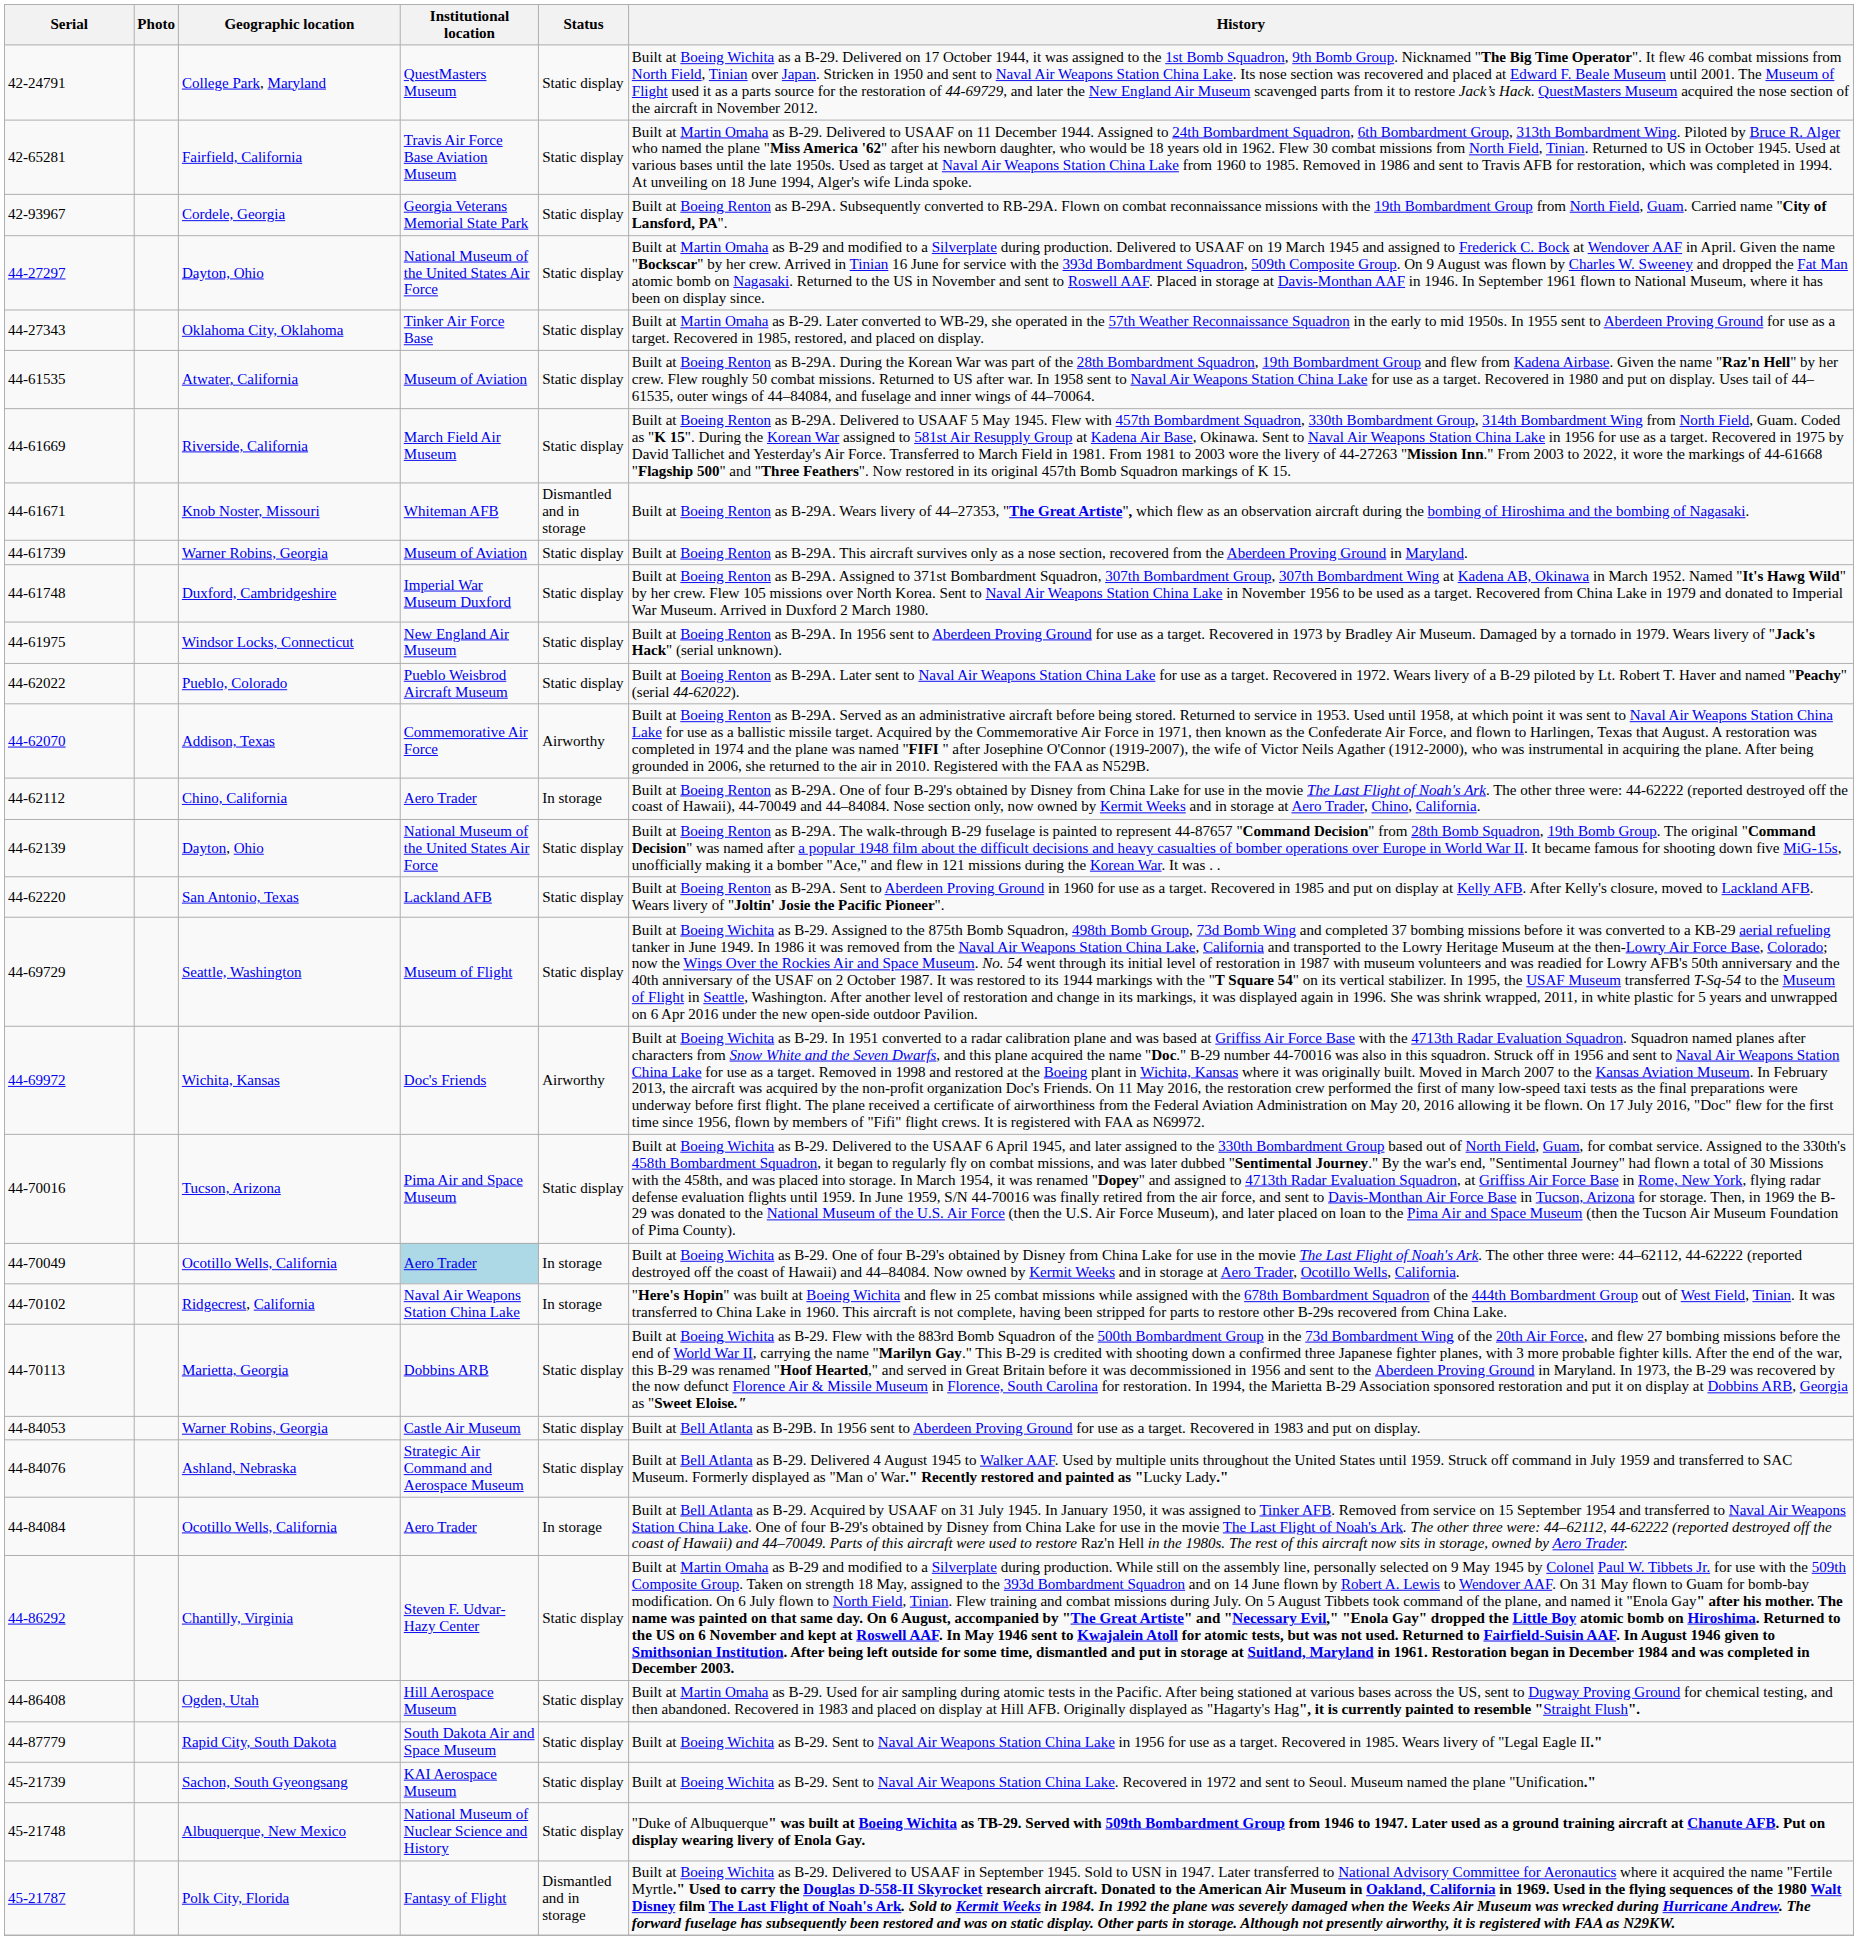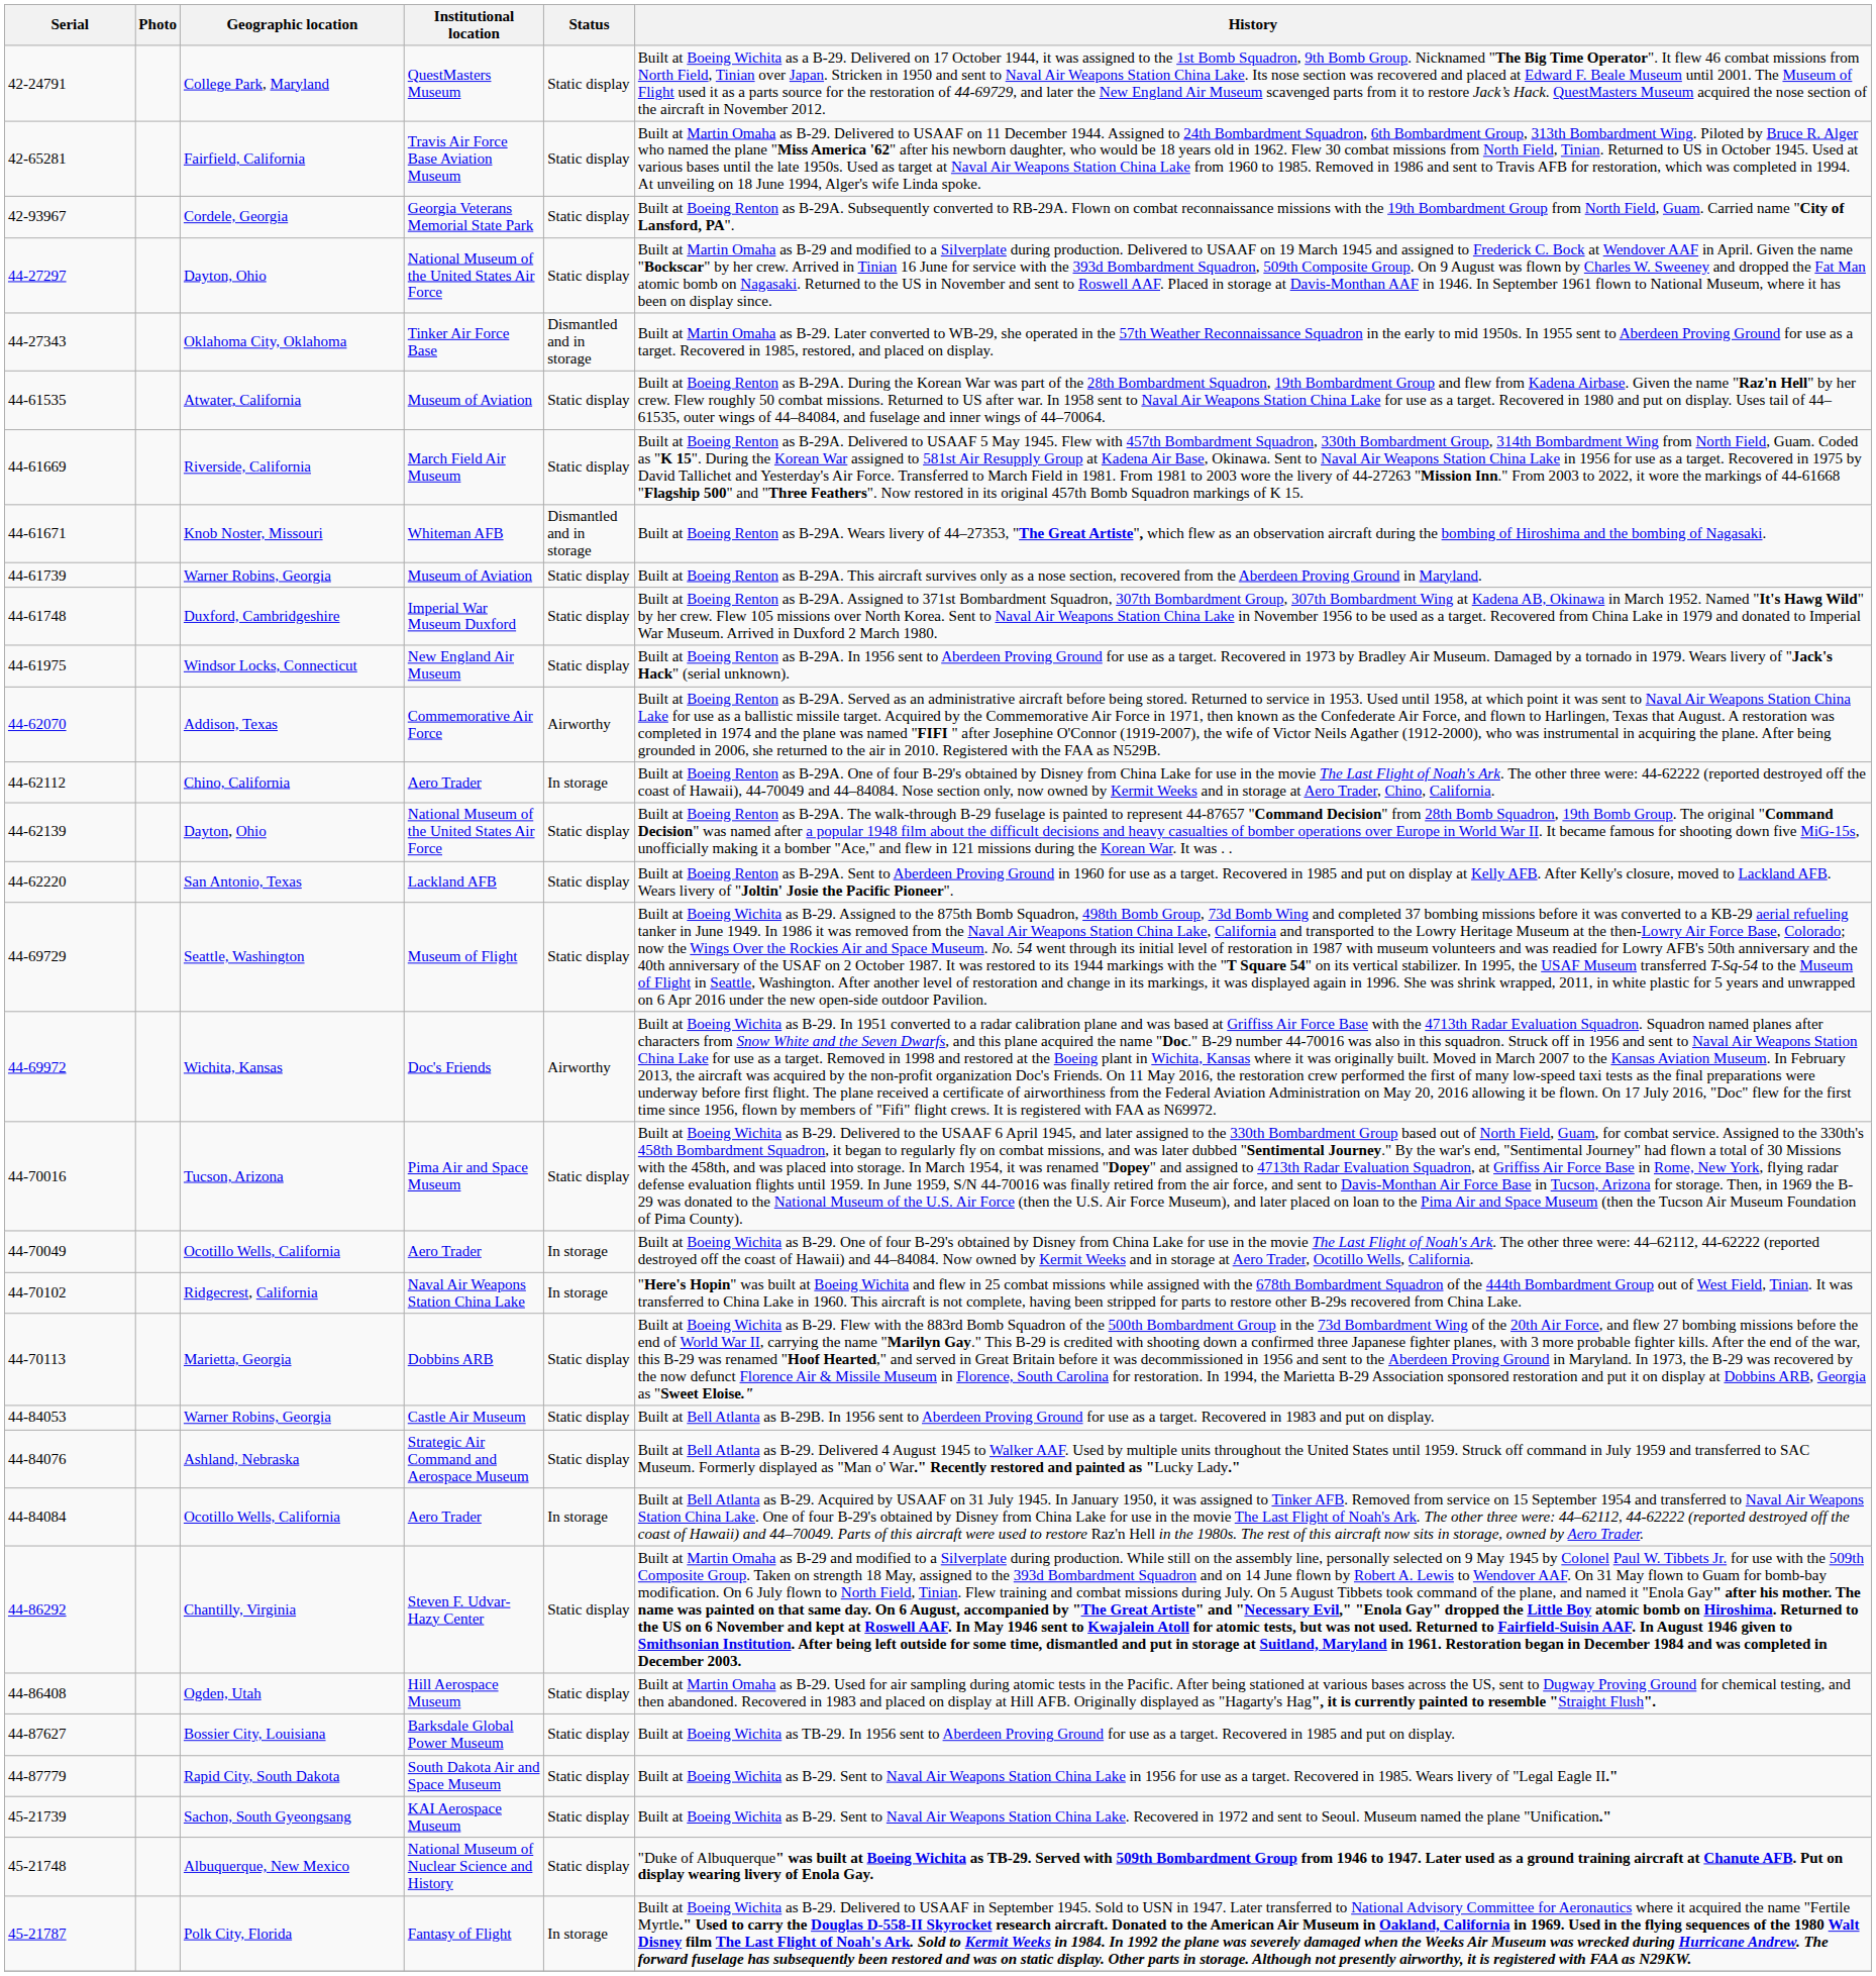Oklahoma City, Oklahoma | Status: Static display -> Dismantled and in storage
- row: 44-62022 | Pueblo, Colorado | Pueblo Weisbrod Aircraft Museum | Static display | Built at Boeing Renton as B-29A. Later sent to Naval Air Weapons Station China Lake for use as a target. Recovered in 1972. Wears livery of a B-29 piloted by Lt. Robert T. Haver and named "Peachy" (serial 44-62022).
44-70049 / Ocotillo Wells, California | Institutional location: lightblue background -> no background
+ row: 44-87627 | Bossier City, Louisiana | Barksdale Global Power Museum | Static display | Built at Boeing Wichita as TB-29. In 1956 sent to Aberdeen Proving Ground for use as a target. Recovered in 1985 and put on display.
Polk City, Florida | Status: Dismantled and in storage -> In storage
